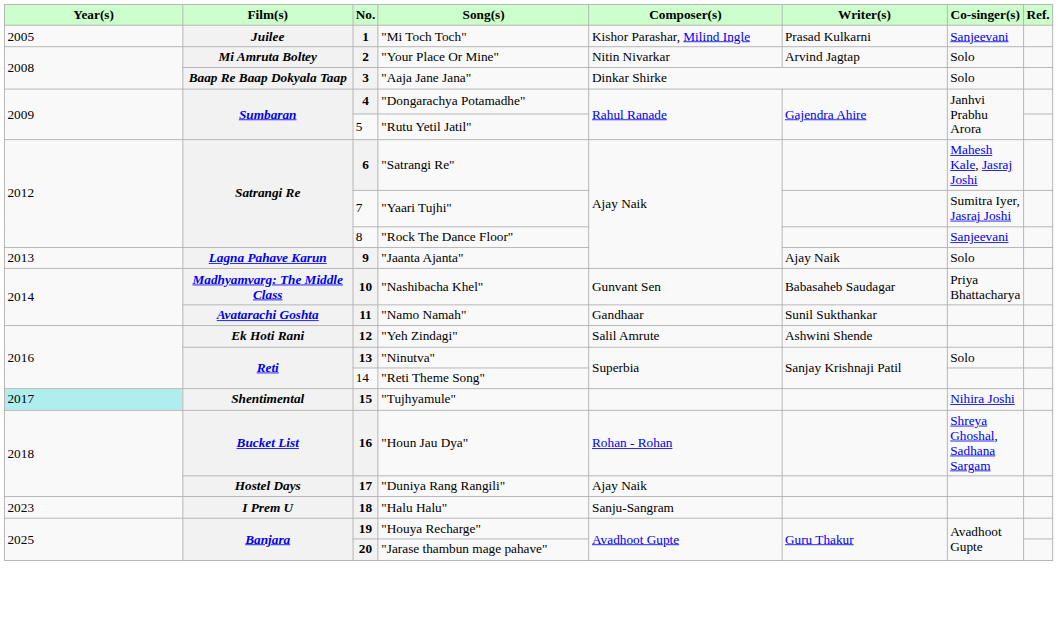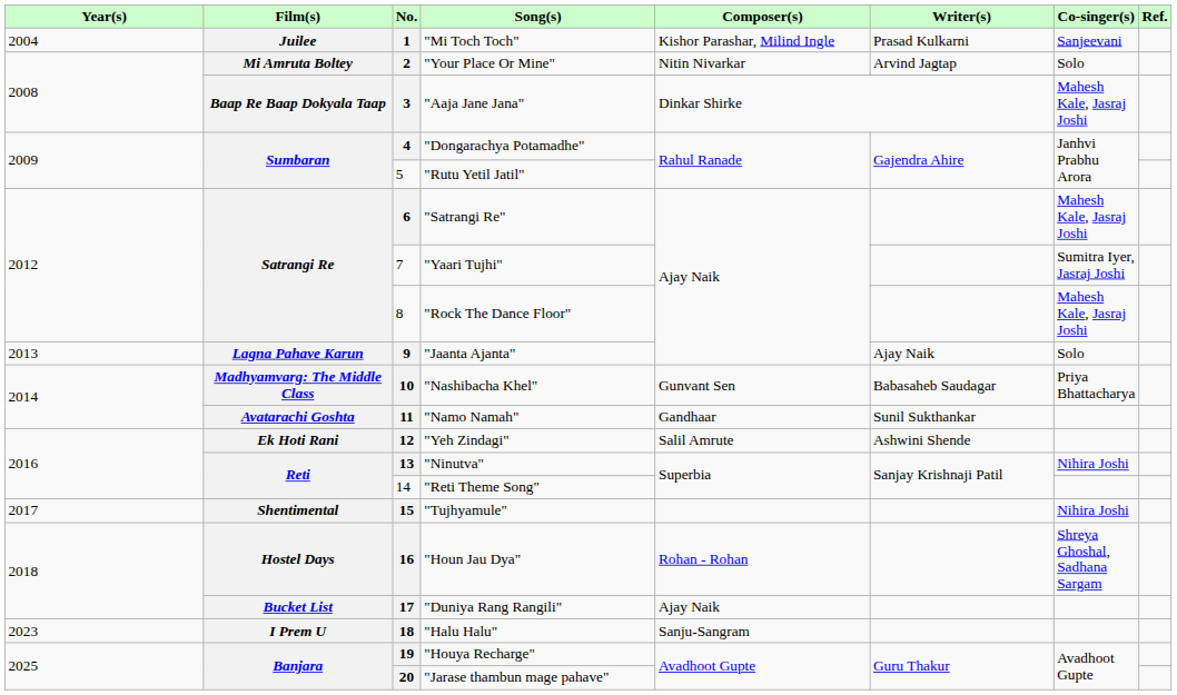"Mi Toch Toch" | Year(s): 2005 -> 2004
"Aaja Jane Jana" | Co-singer(s): Solo -> Mahesh Kale, Jasraj Joshi
"Rock The Dance Floor" | Co-singer(s): Sanjeevani -> Mahesh Kale, Jasraj Joshi
"Ninutva" | Co-singer(s): Solo -> Nihira Joshi
"Tujhyamule" | Year(s): paleturquoise background -> no background
"Houn Jau Dya" | Film(s): Bucket List -> Hostel Days
"Duniya Rang Rangili" | Film(s): Hostel Days -> Bucket List
